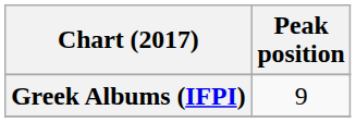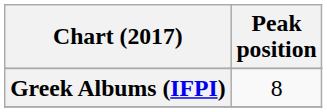Greek Albums (IFPI) | Peak position: 9 -> 8
